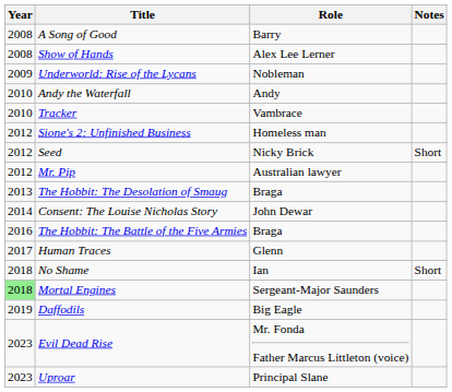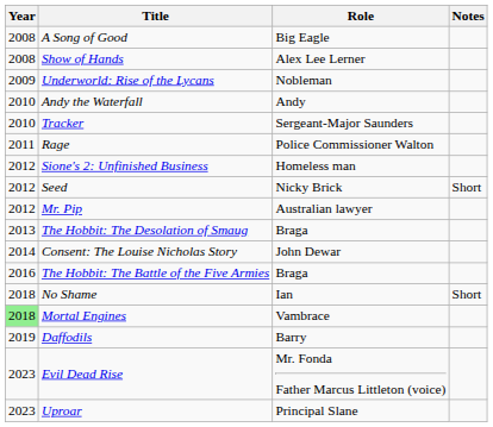A Song of Good | Role: Barry -> Big Eagle
Tracker | Role: Vambrace -> Sergeant-Major Saunders
+ row: 2011 | Rage | Police Commissioner Walton
- row: 2017 | Human Traces | Glenn
Mortal Engines | Role: Sergeant-Major Saunders -> Vambrace
Daffodils | Role: Big Eagle -> Barry
